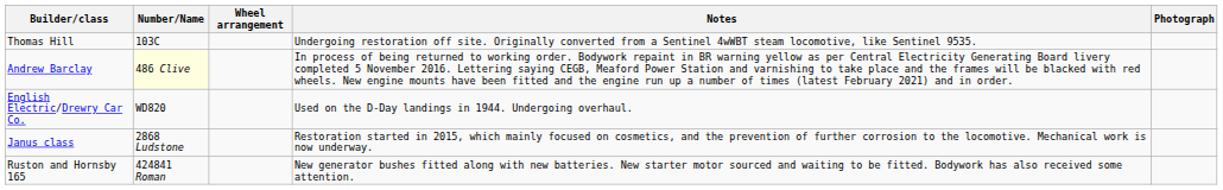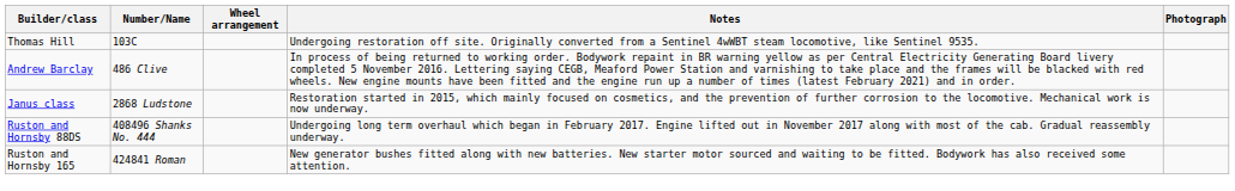Andrew Barclay | Number/Name: lightyellow background -> no background
- row: English Electric/Drewry Car Co. | WD820 | Used on the D-Day landings in 1944. Undergoing overhaul.
+ row: Ruston and Hornsby 88DS | 408496 Shanks No. 444 | Undergoing long term overhaul which began in February 2017. Engine lifted out in November 2017 along with most of the cab. Gradual reassembly underway.
